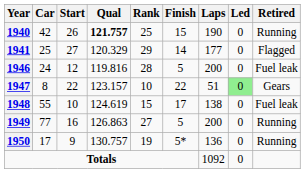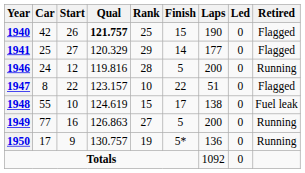1940 | Retired: Running -> Flagged
1946 | Retired: Fuel leak -> Running
1947 | Led: lightgreen background -> no background
1947 | Retired: Gears -> Flagged
